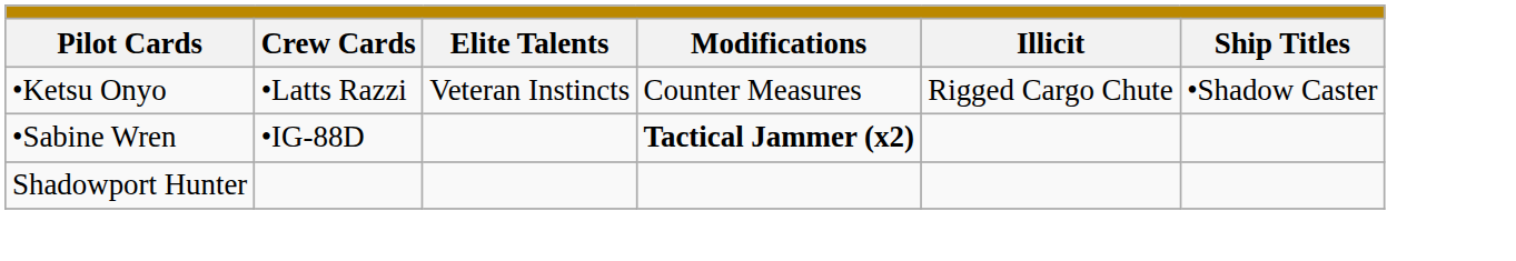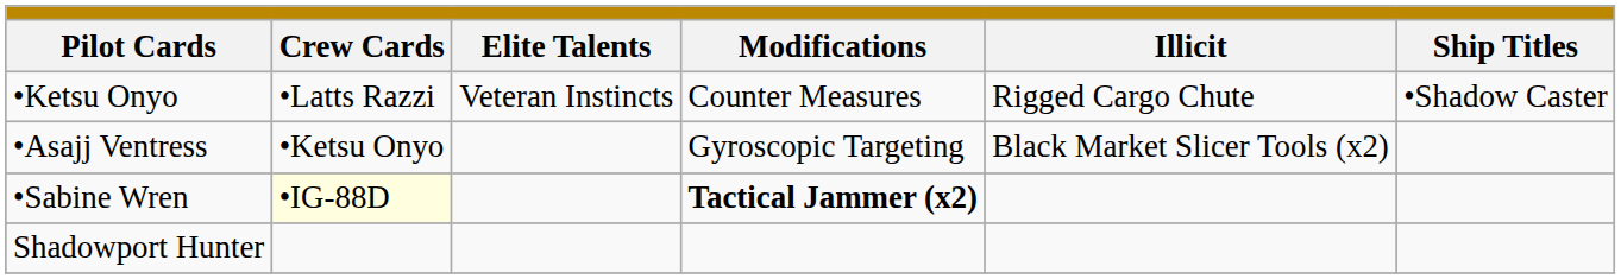+ row: •Asajj Ventress | •Ketsu Onyo | Gyroscopic Targeting | Black Market Slicer Tools (x2)
•Sabine Wren | column 2: no background -> lightyellow background
